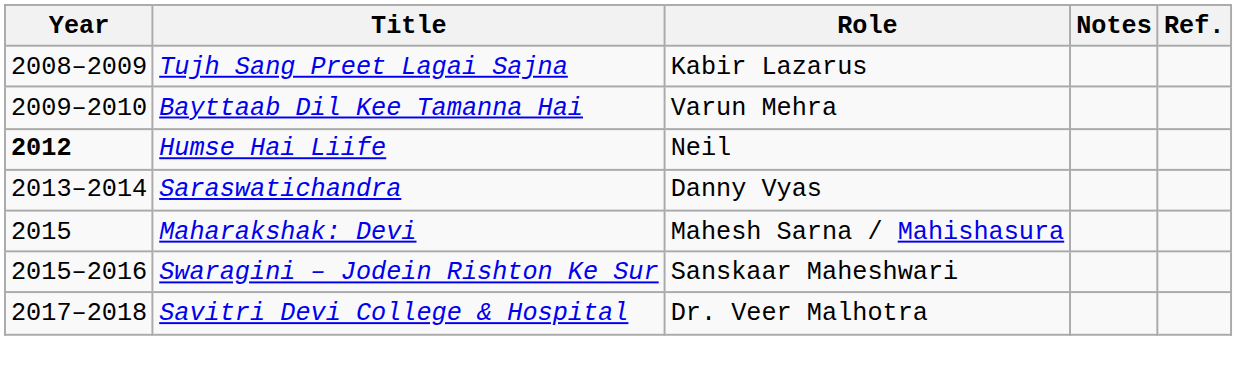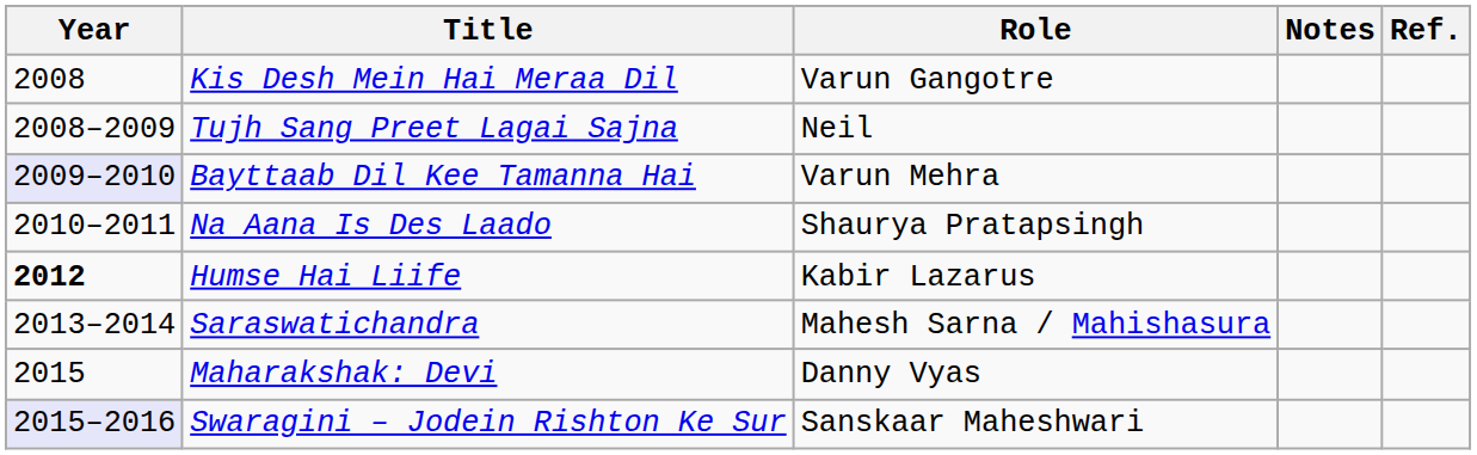+ row: 2008 | Kis Desh Mein Hai Meraa Dil | Varun Gangotre
Tujh Sang Preet Lagai Sajna | Role: Kabir Lazarus -> Neil
Bayttaab Dil Kee Tamanna Hai | Year: no background -> lavender background
+ row: 2010–2011 | Na Aana Is Des Laado | Shaurya Pratapsingh
Humse Hai Liife | Role: Neil -> Kabir Lazarus
Saraswatichandra | Role: Danny Vyas -> Mahesh Sarna / Mahishasura
Maharakshak: Devi | Role: Mahesh Sarna / Mahishasura -> Danny Vyas
Swaragini – Jodein Rishton Ke Sur | Year: no background -> lavender background
- row: 2017–2018 | Savitri Devi College & Hospital | Dr. Veer Malhotra
